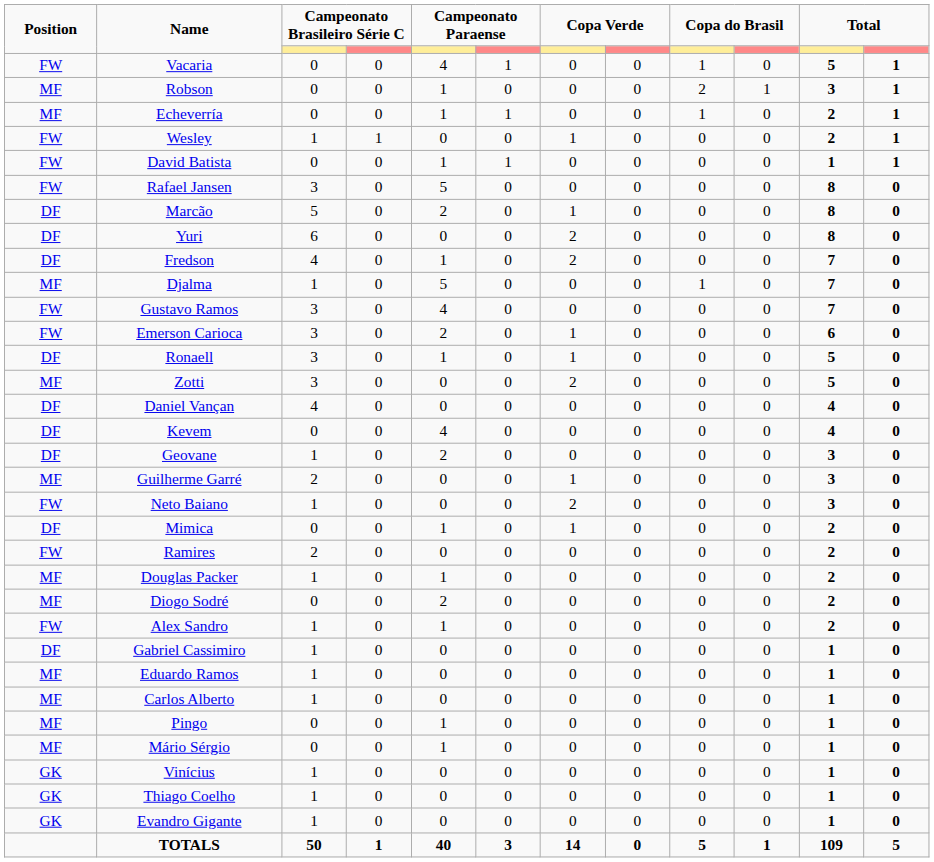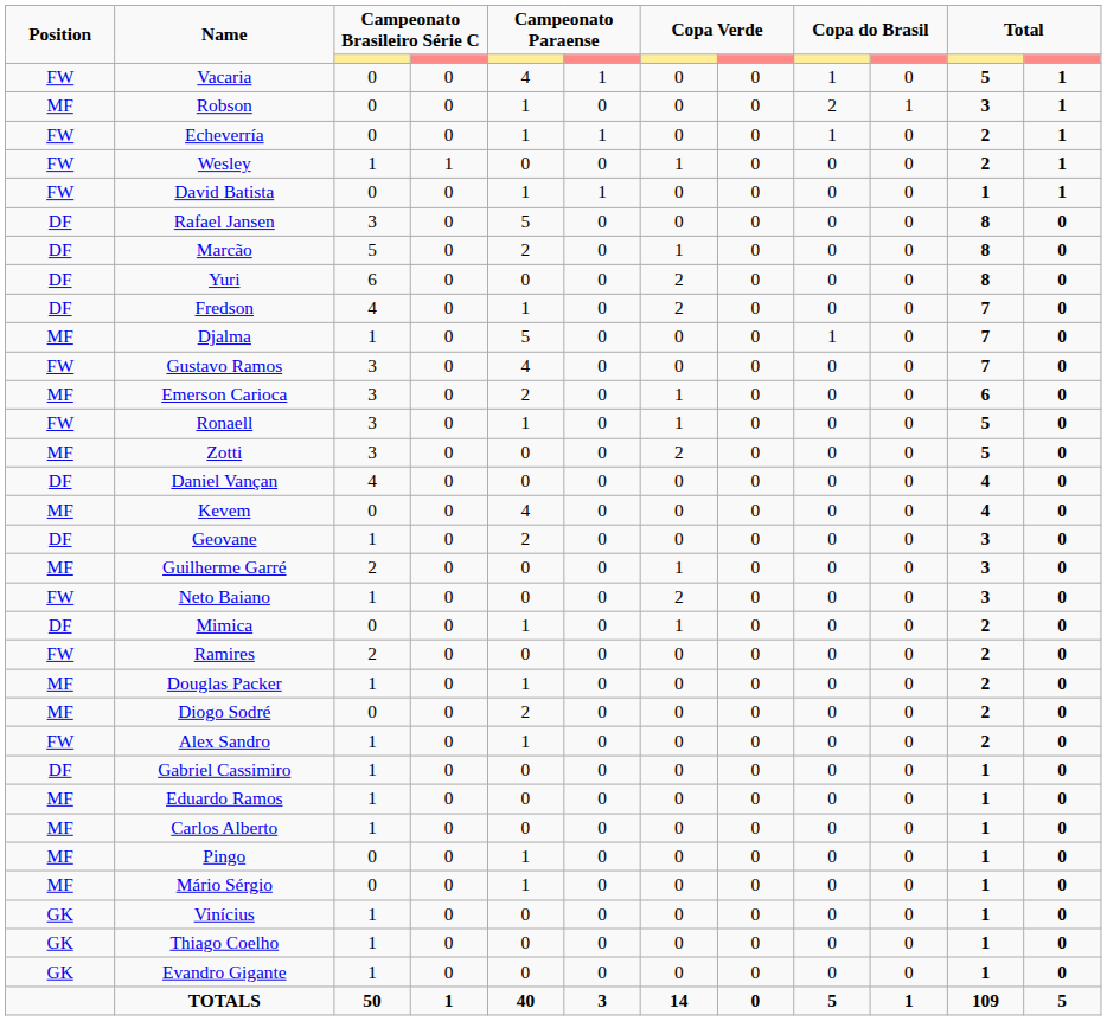Echeverría | Position: MF -> FW
Rafael Jansen | Position: FW -> DF
Emerson Carioca | Position: FW -> MF
Ronaell | Position: DF -> FW
Kevem | Position: DF -> MF
